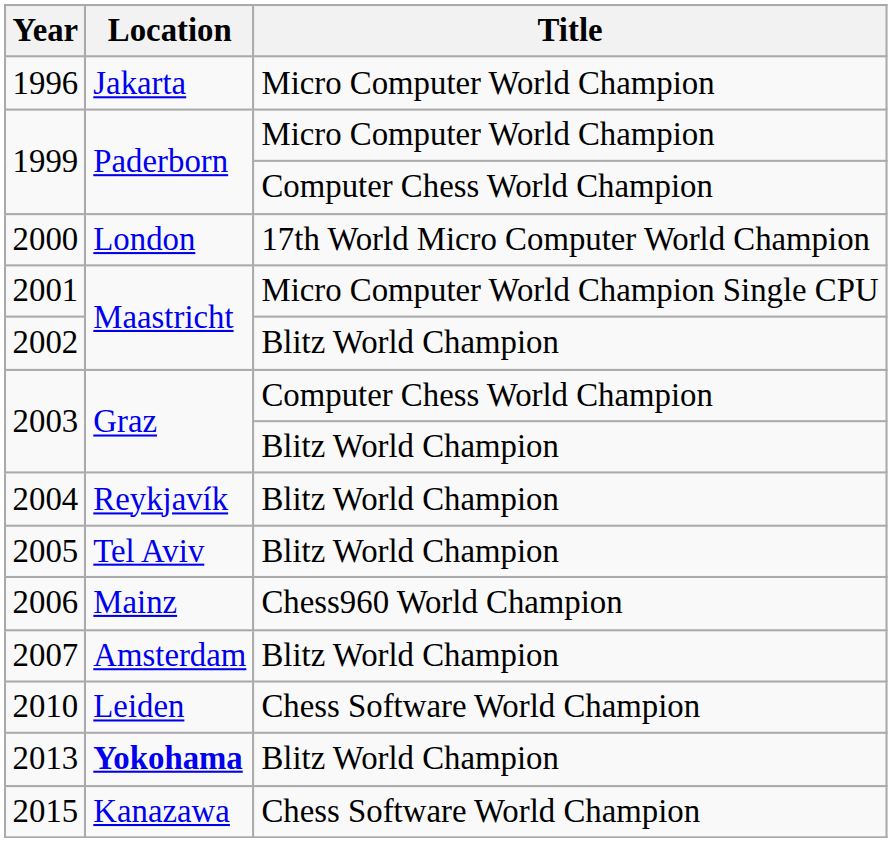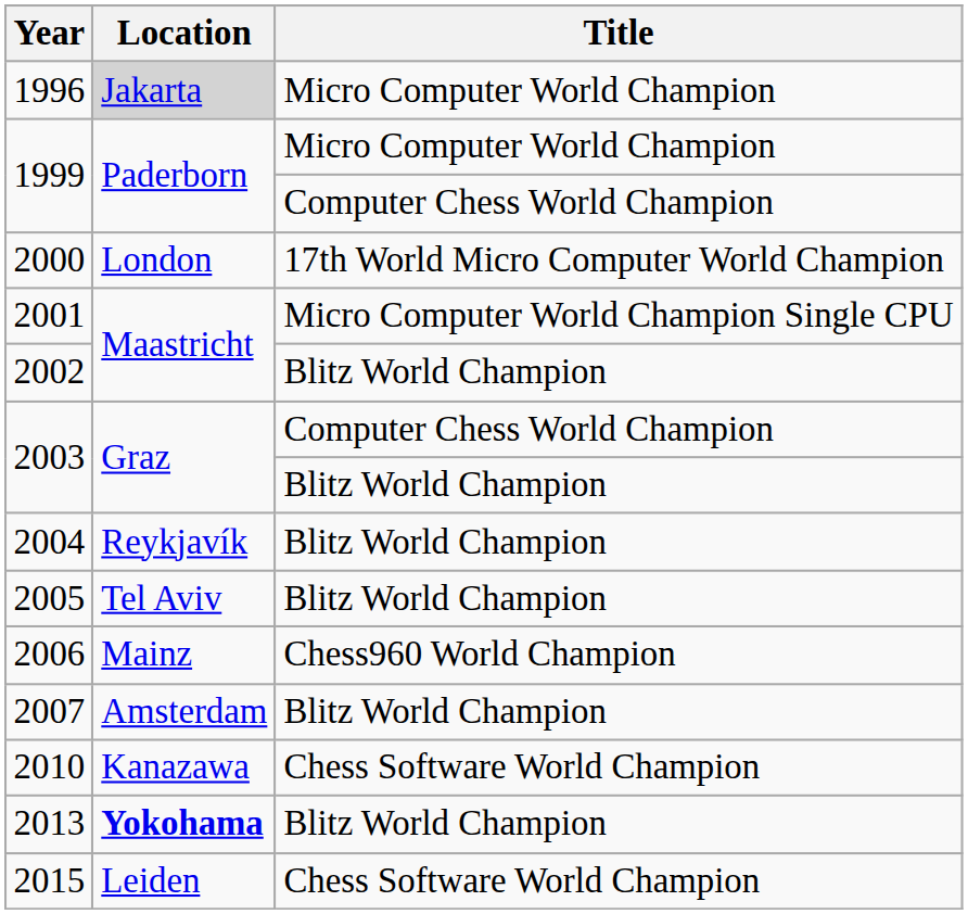1996 | Location: no background -> lightgrey background
2010 | Location: Leiden -> Kanazawa
2015 | Location: Kanazawa -> Leiden
